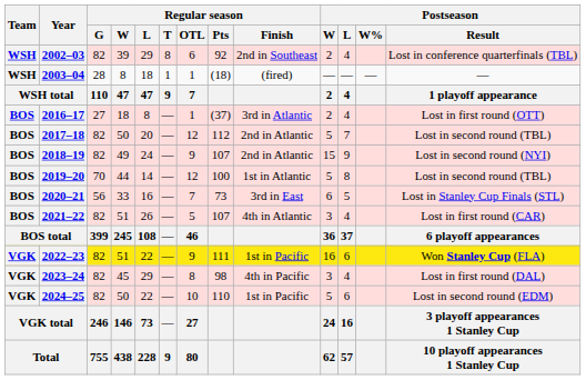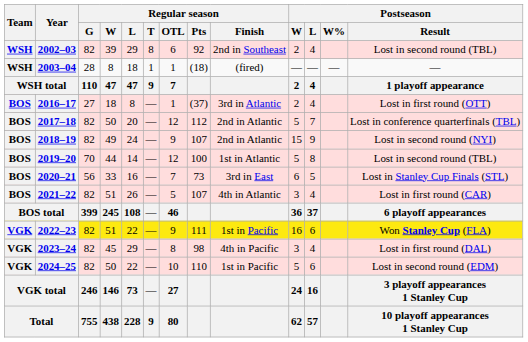2002–03 | Postseason / Result: Lost in conference quarterfinals (TBL) -> Lost in second round (TBL)
2017–18 | Postseason / Result: Lost in second round (TBL) -> Lost in conference quarterfinals (TBL)
